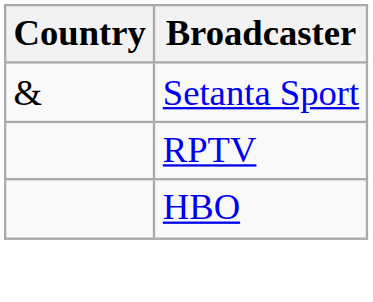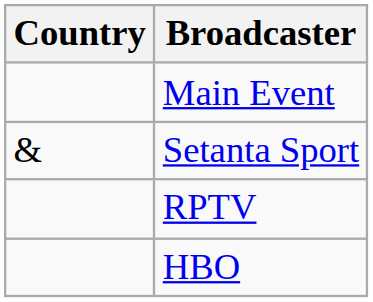+ row: Main Event
